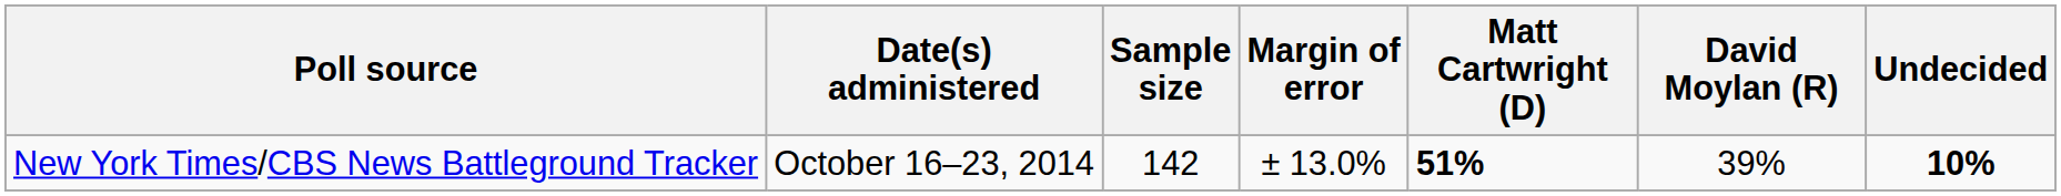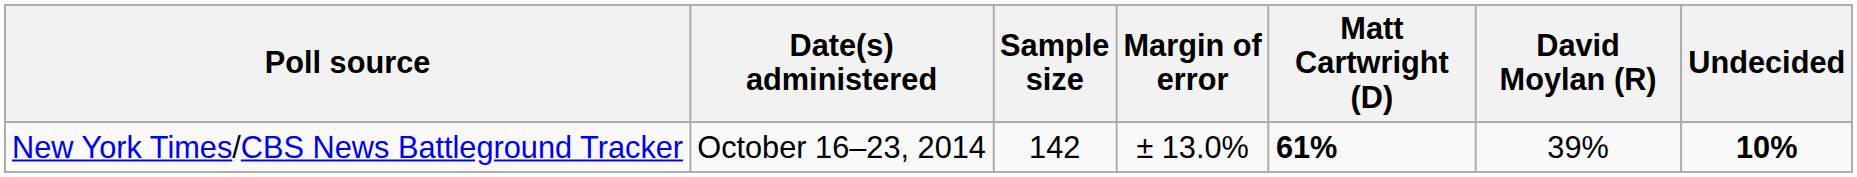New York Times/CBS News Battleground Tracker | Matt Cartwright (D): 51% -> 61%
